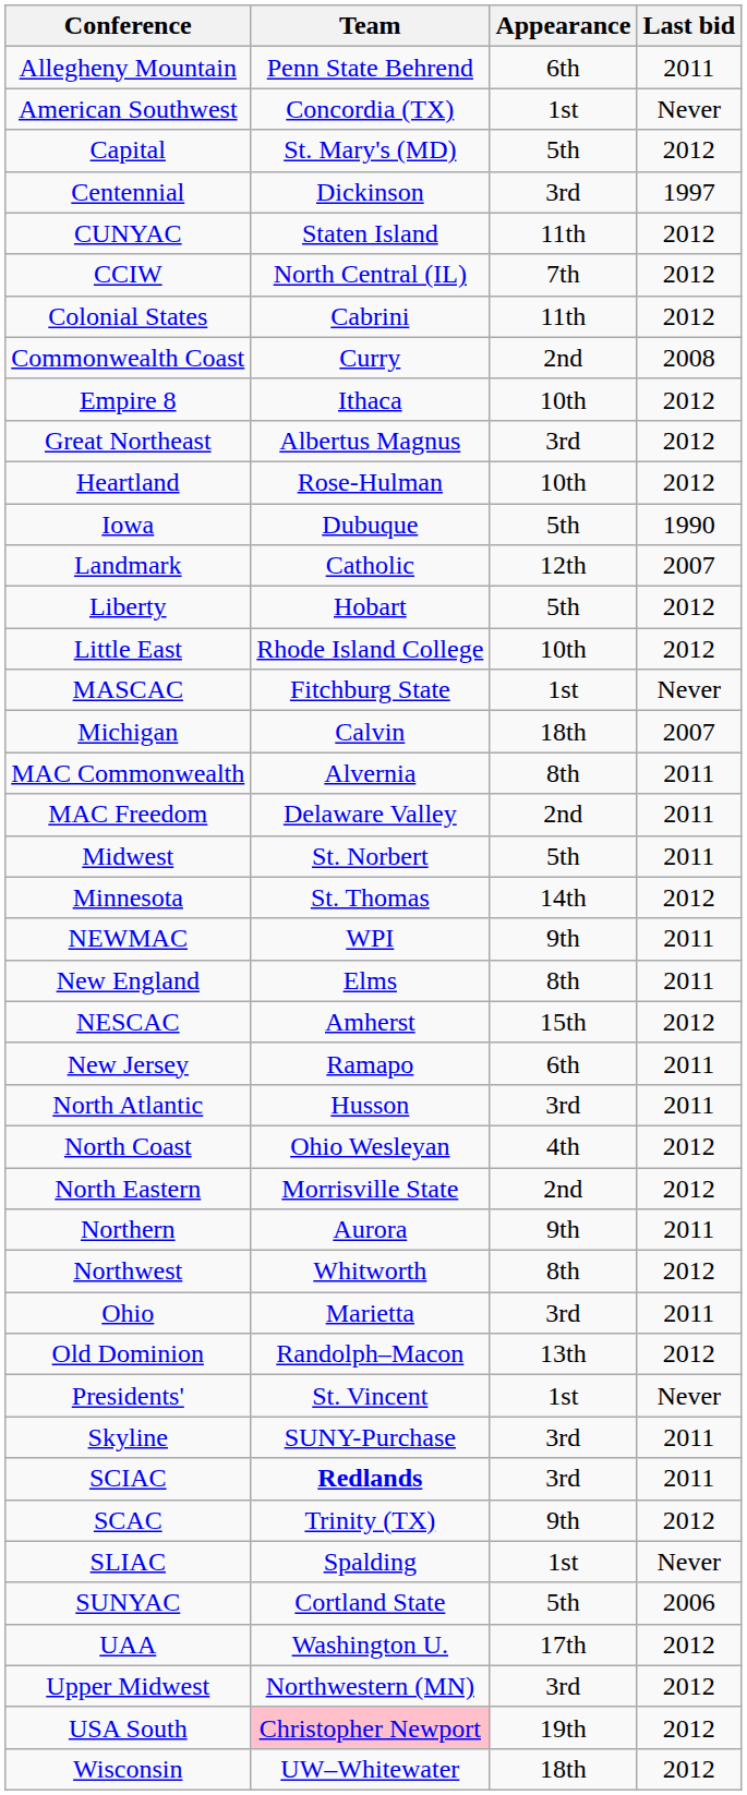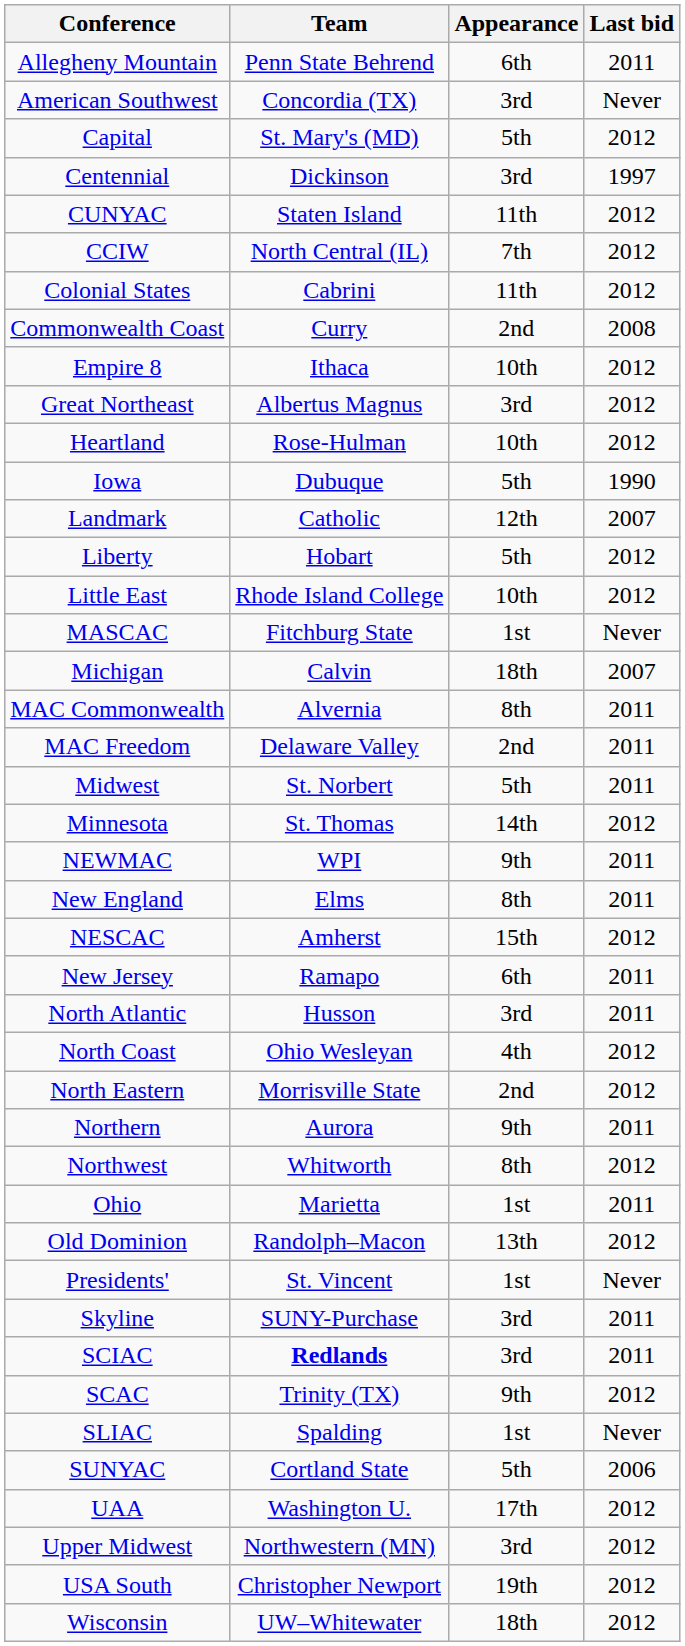American Southwest | Appearance: 1st -> 3rd
Ohio | Appearance: 3rd -> 1st
USA South | Team: pink background -> no background
